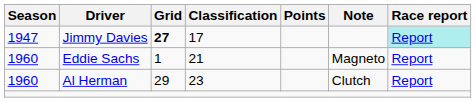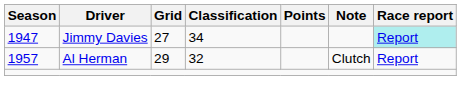Jimmy Davies | Grid: bold -> normal
Jimmy Davies | Classification: 17 -> 34
- row: 1960 | Eddie Sachs | 1 | 21 | Magneto | Report
Al Herman | Season: 1960 -> 1957
Al Herman | Classification: 23 -> 32
